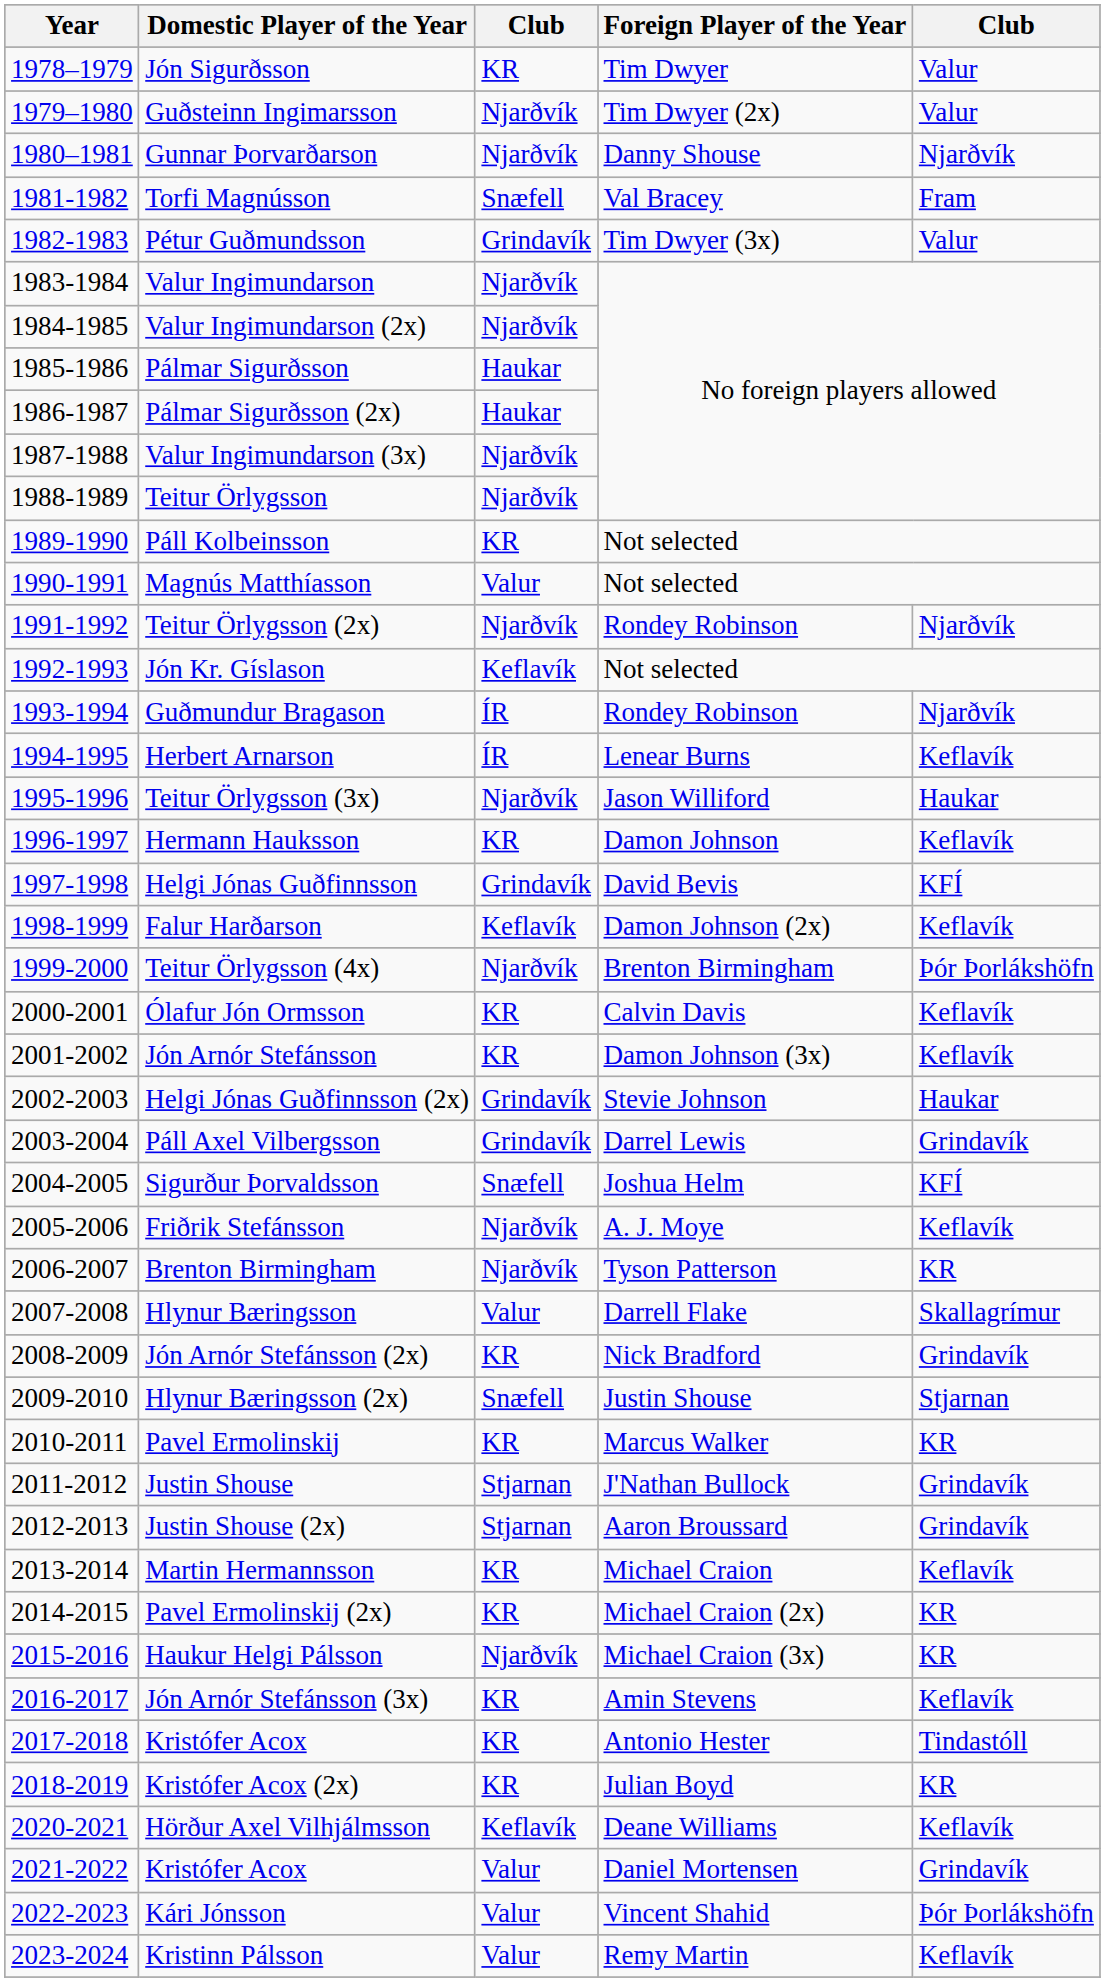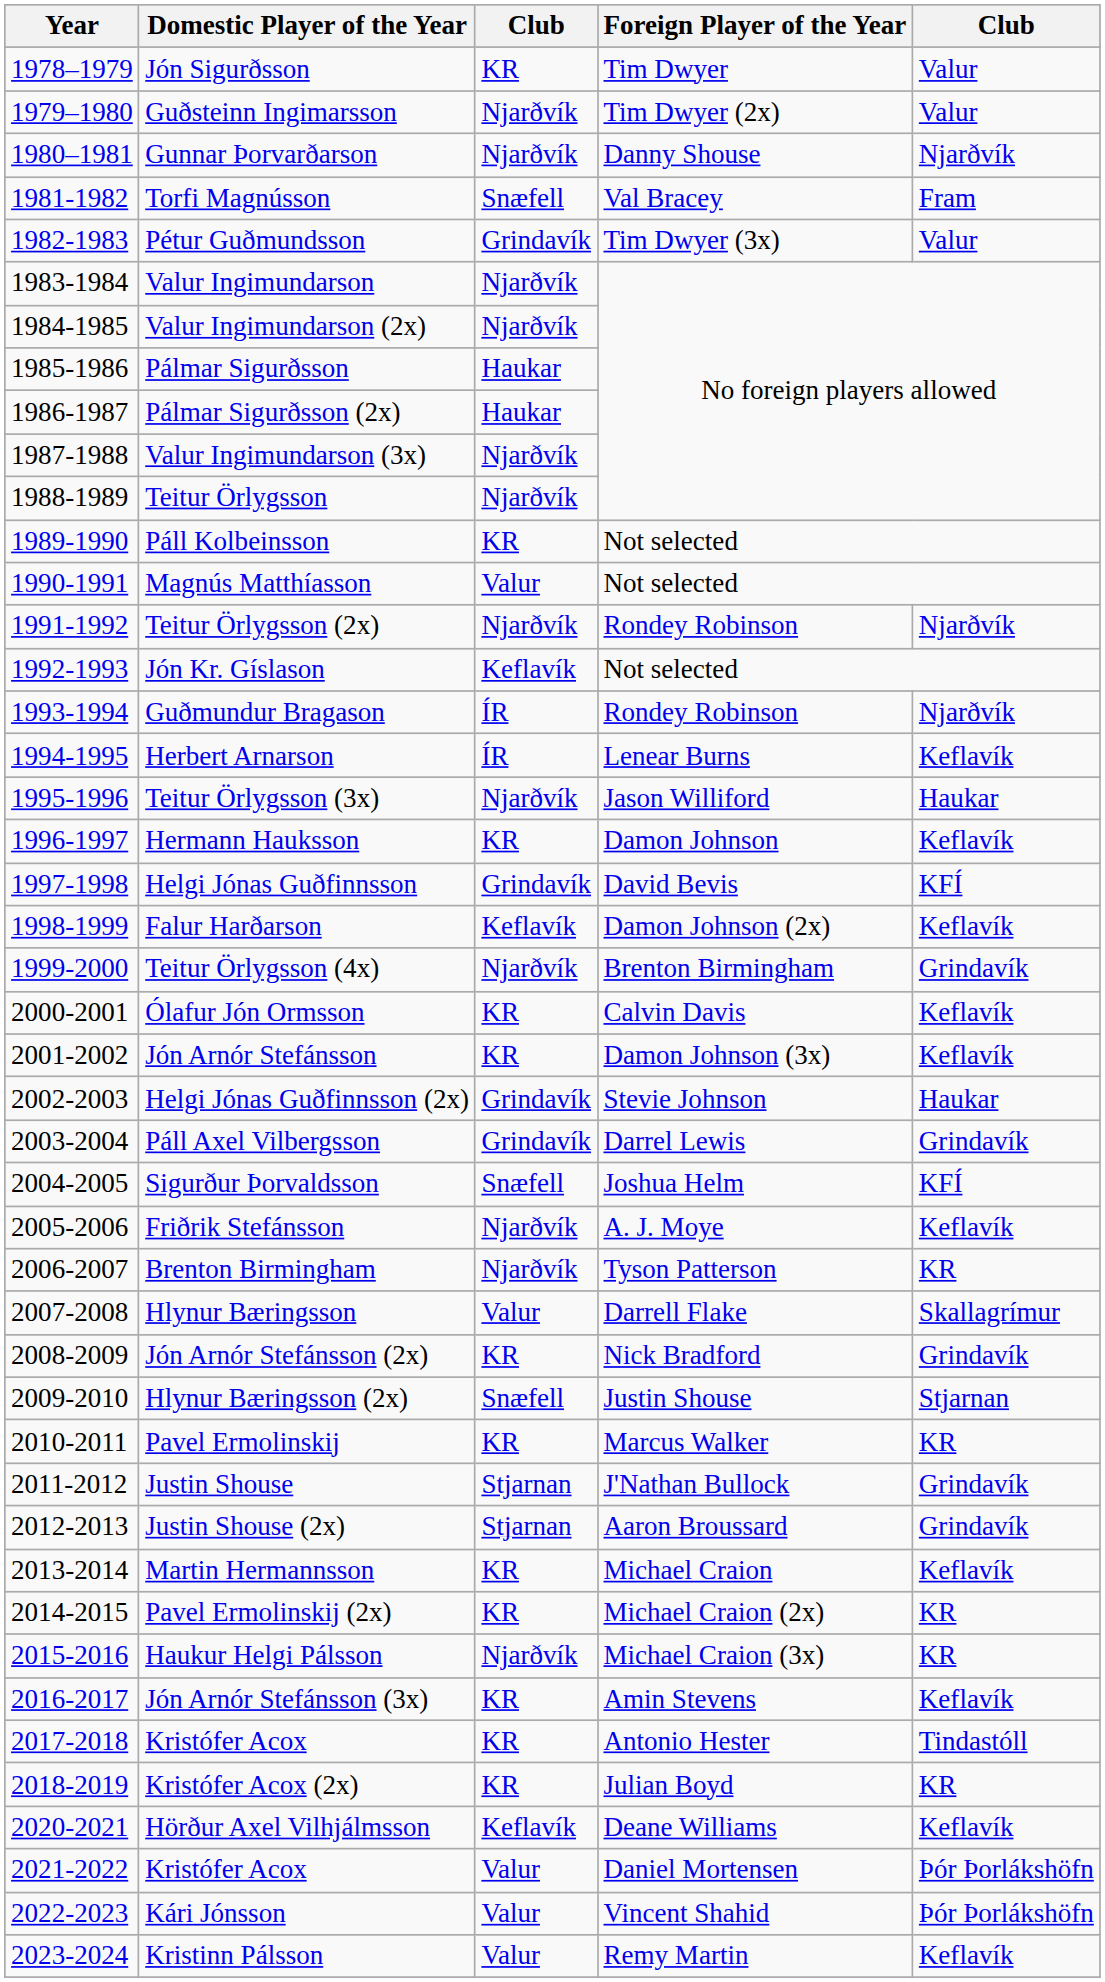Teitur Örlygsson (4x) | column 5: Þór Þorlákshöfn -> Grindavík
2021-2022 / Kristófer Acox | column 5: Grindavík -> Þór Þorlákshöfn
